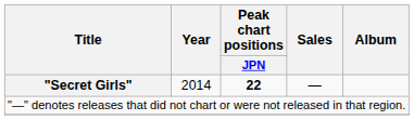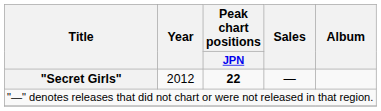"Secret Girls" | Year: 2014 -> 2012
